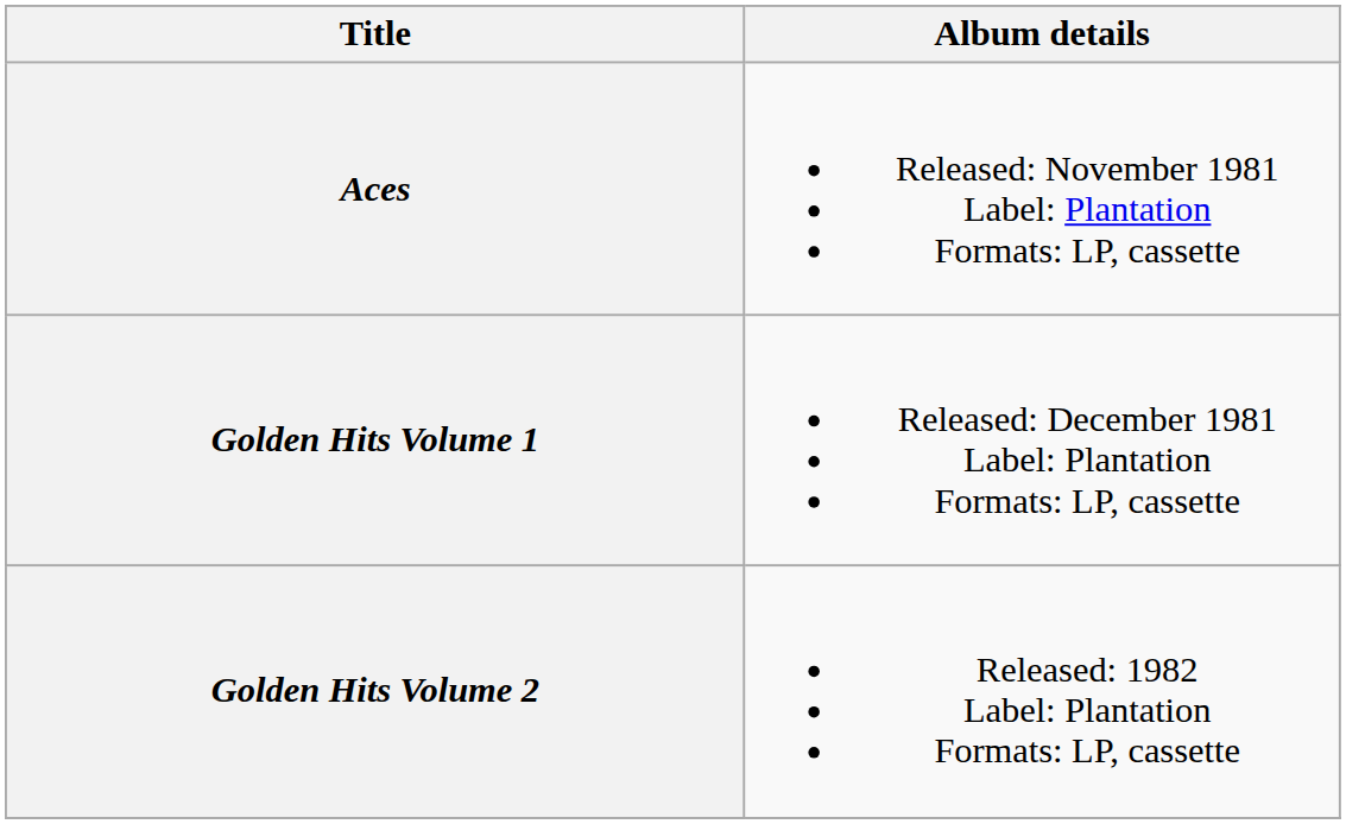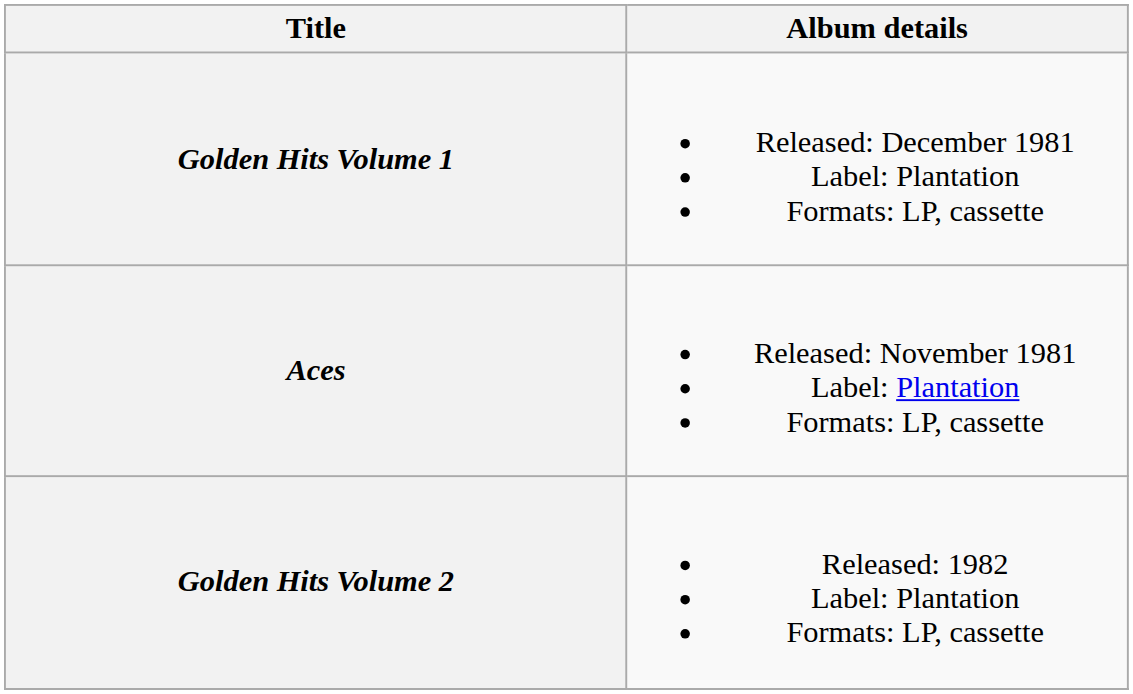rows swapped: Aces <-> Golden Hits Volume 1
